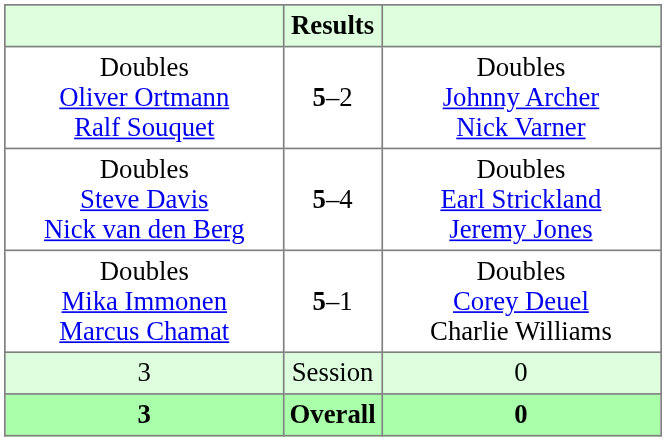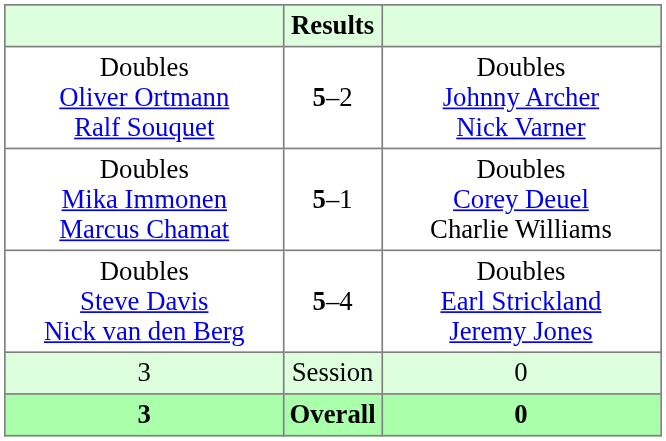rows swapped: Doubles Mika Immonen Marcus Chamat <-> Doubles Steve Davis Nick van den Berg
